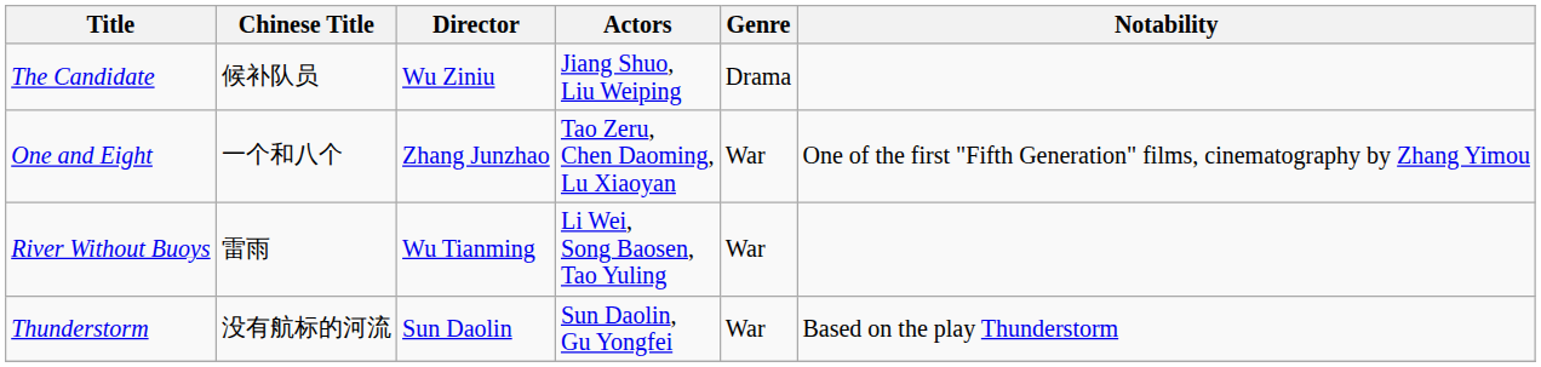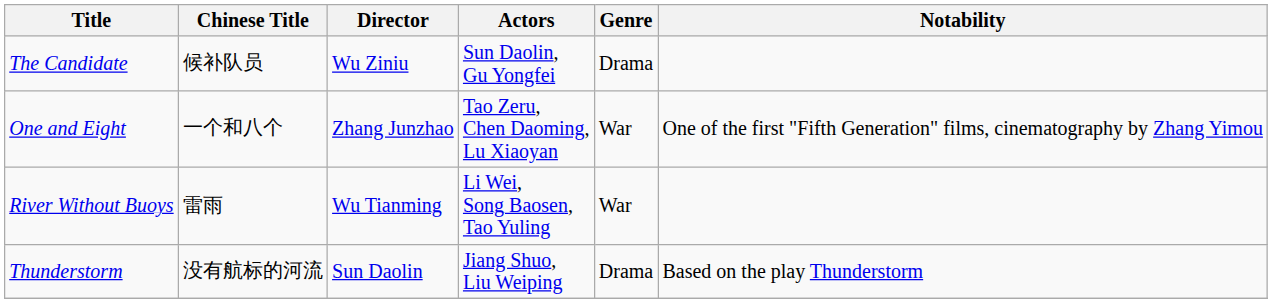The Candidate | Actors: Jiang Shuo, Liu Weiping -> Sun Daolin, Gu Yongfei
Thunderstorm | Actors: Sun Daolin, Gu Yongfei -> Jiang Shuo, Liu Weiping
Thunderstorm | Genre: War -> Drama
